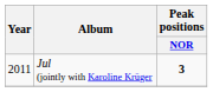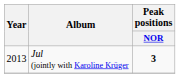Jul (jointly with Karoline Krüger | Year: 2011 -> 2013
